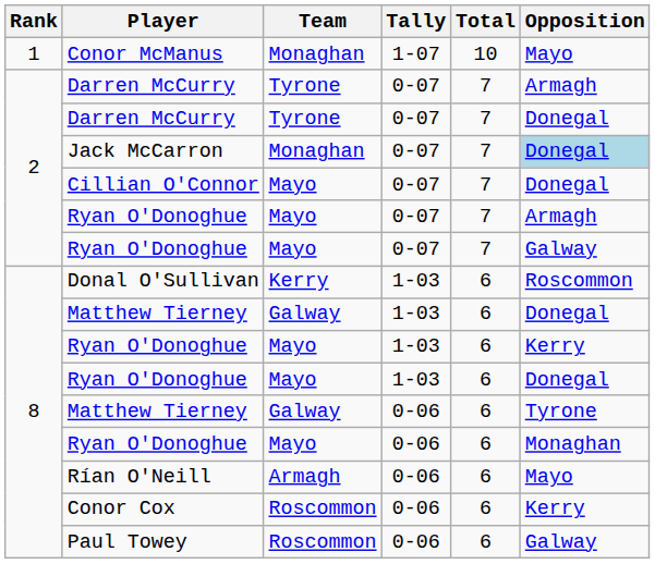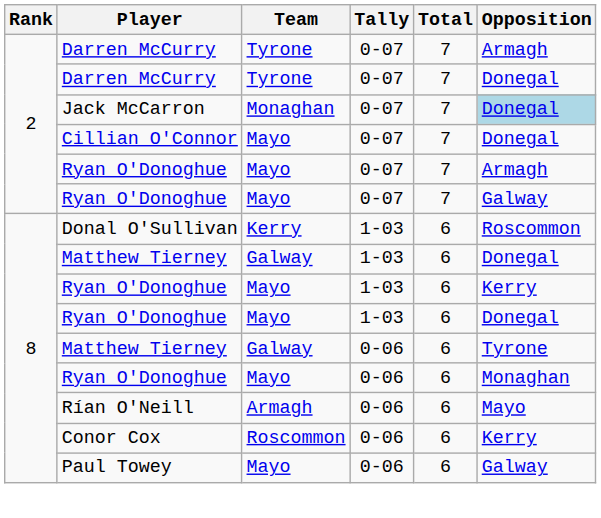- row: 1 | Conor McManus | Monaghan | 1-07 | 10 | Mayo
Paul Towey | Team: Roscommon -> Mayo
